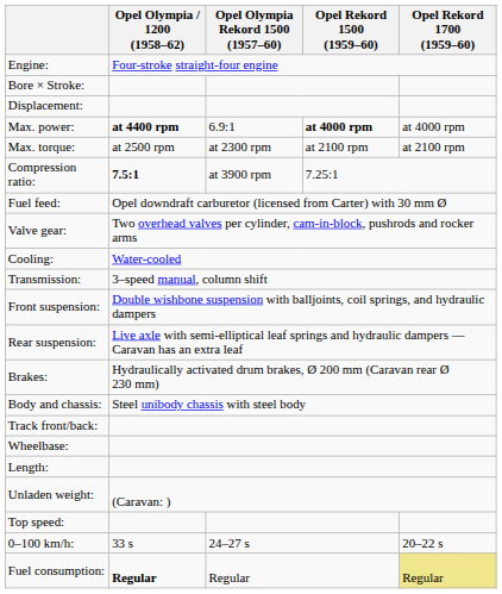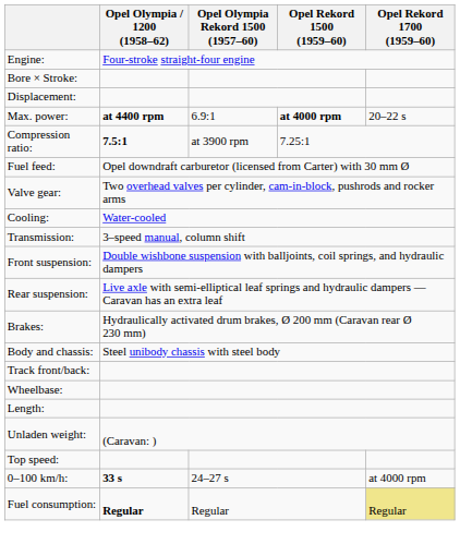Max. power: | Opel Rekord 1700 (1959–60): at 4000 rpm -> 20–22 s
- row: Max. torque: | at 2500 rpm | at 2300 rpm | at 2100 rpm | at 2100 rpm
0–100 km/h: | Opel Olympia / 1200 (1958–62): normal -> bold
0–100 km/h: | Opel Rekord 1700 (1959–60): 20–22 s -> at 4000 rpm
